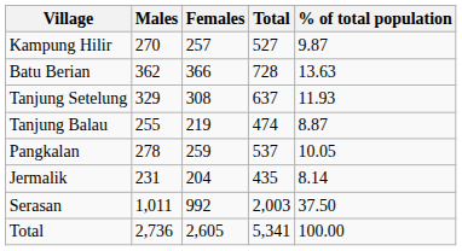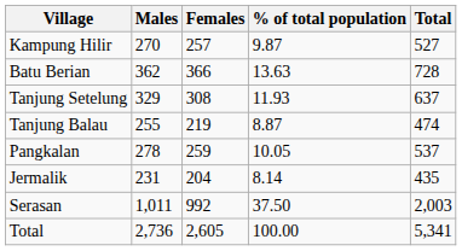columns swapped: Total <-> % of total population
